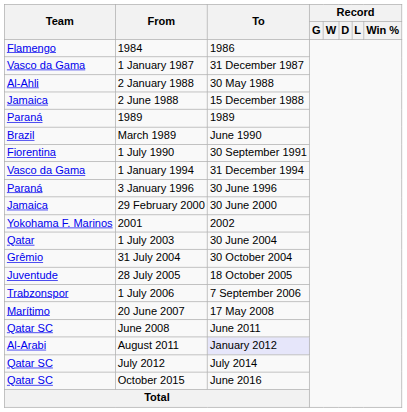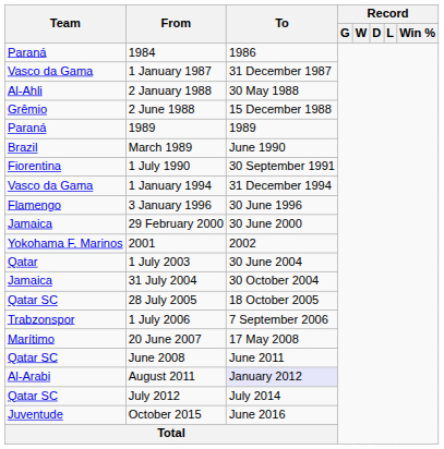1984 | Team: Flamengo -> Paraná
2 June 1988 | Team: Jamaica -> Grêmio
3 January 1996 | Team: Paraná -> Flamengo
31 July 2004 | Team: Grêmio -> Jamaica
28 July 2005 | Team: Juventude -> Qatar SC
October 2015 | Team: Qatar SC -> Juventude
